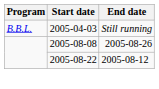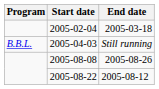+ row: 2005-02-04 | 2005-03-18
